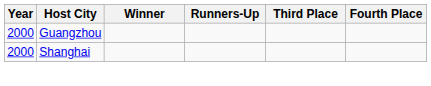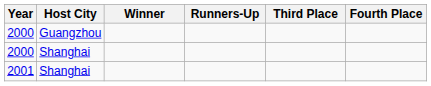+ row: 2001 | Shanghai
